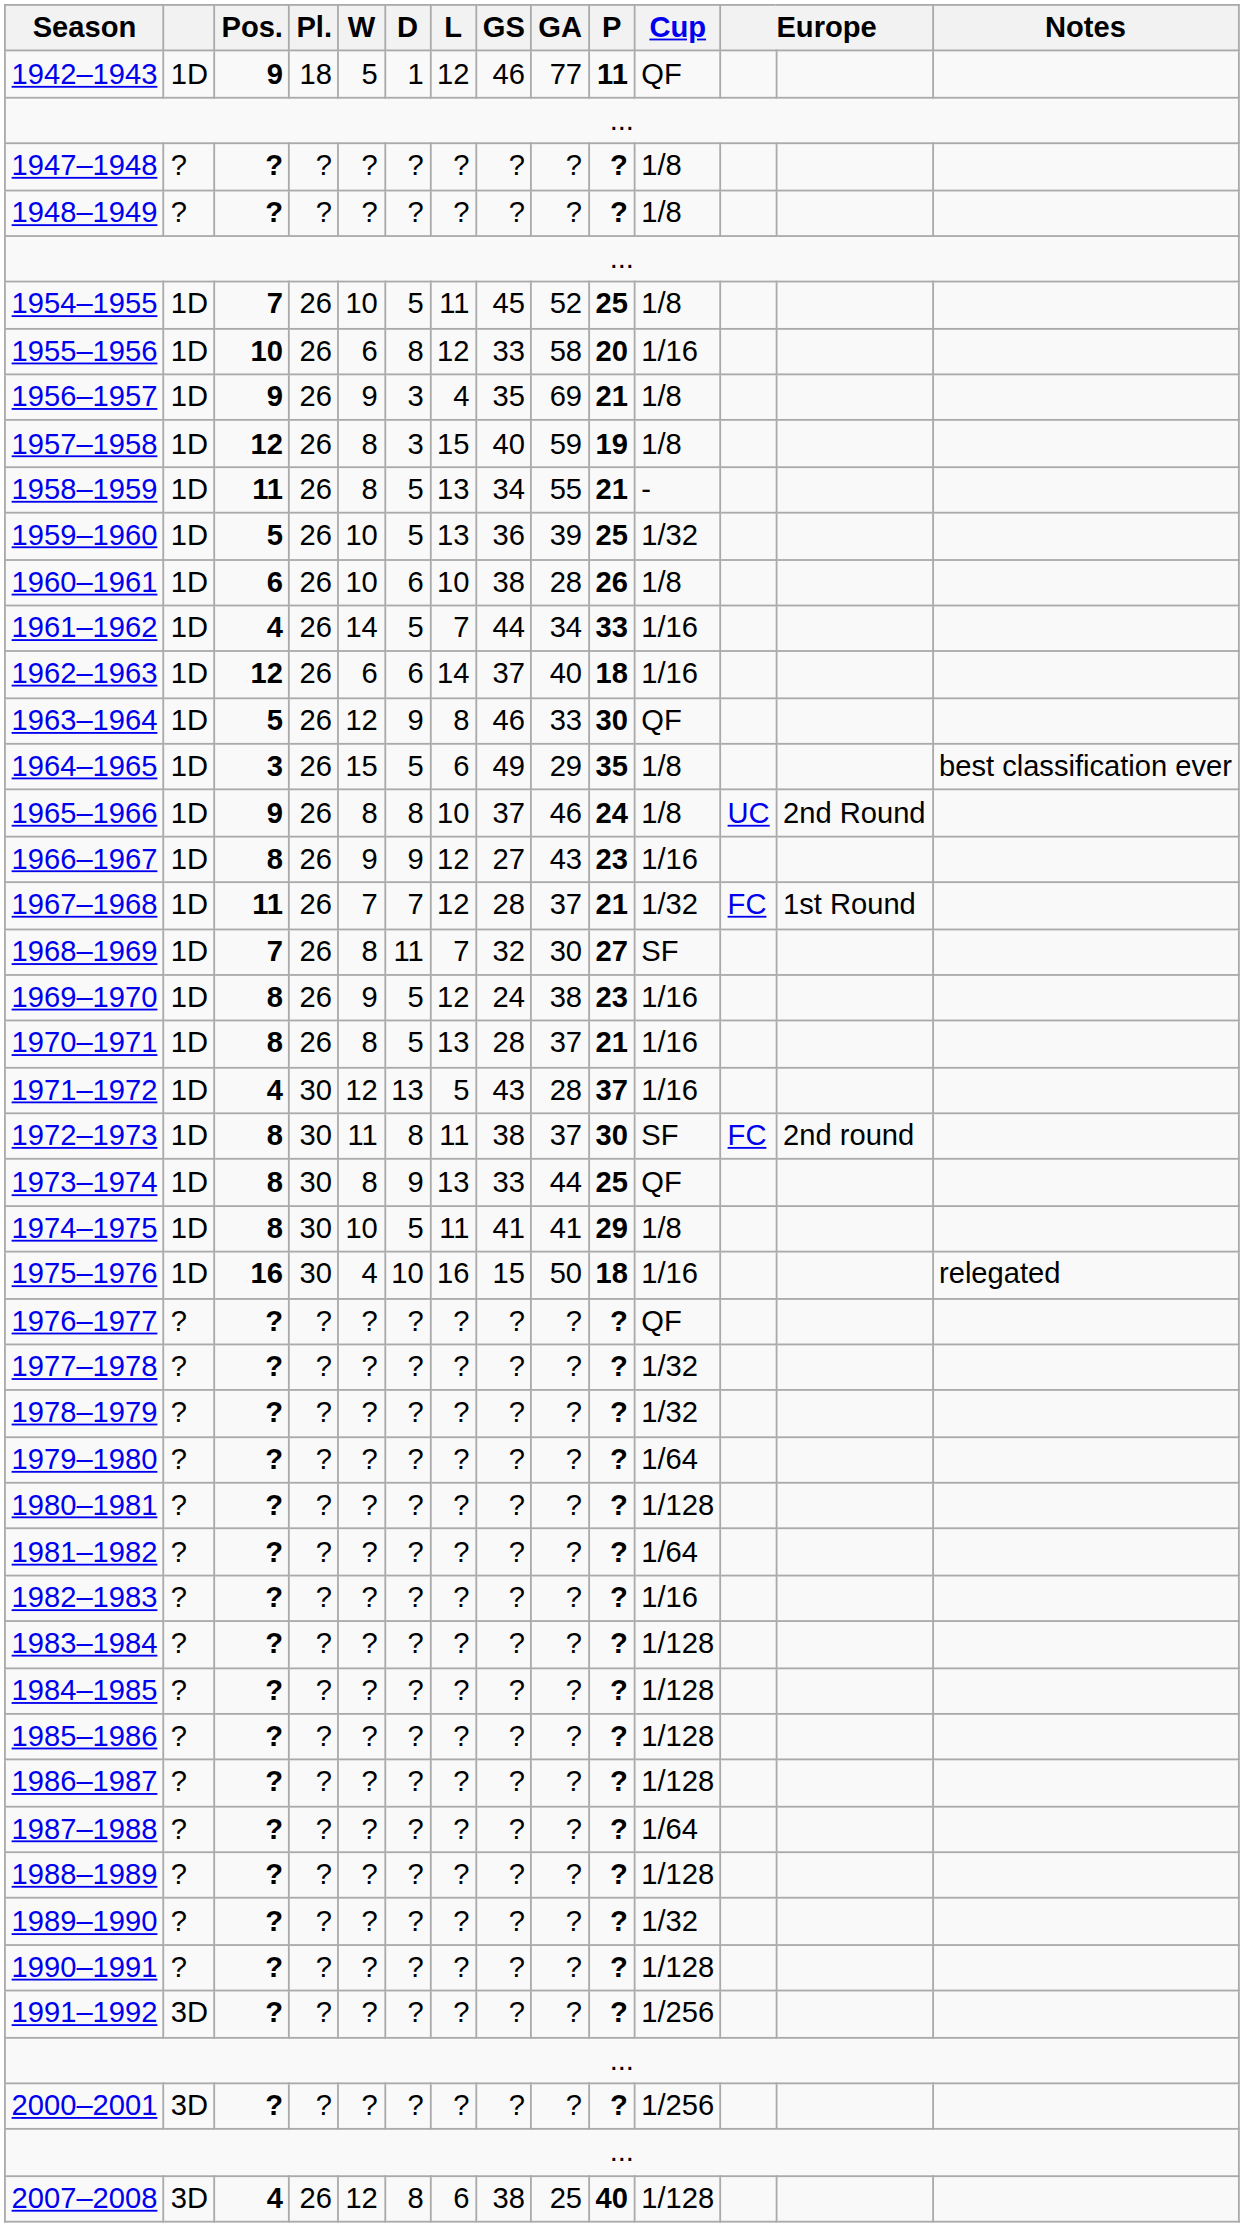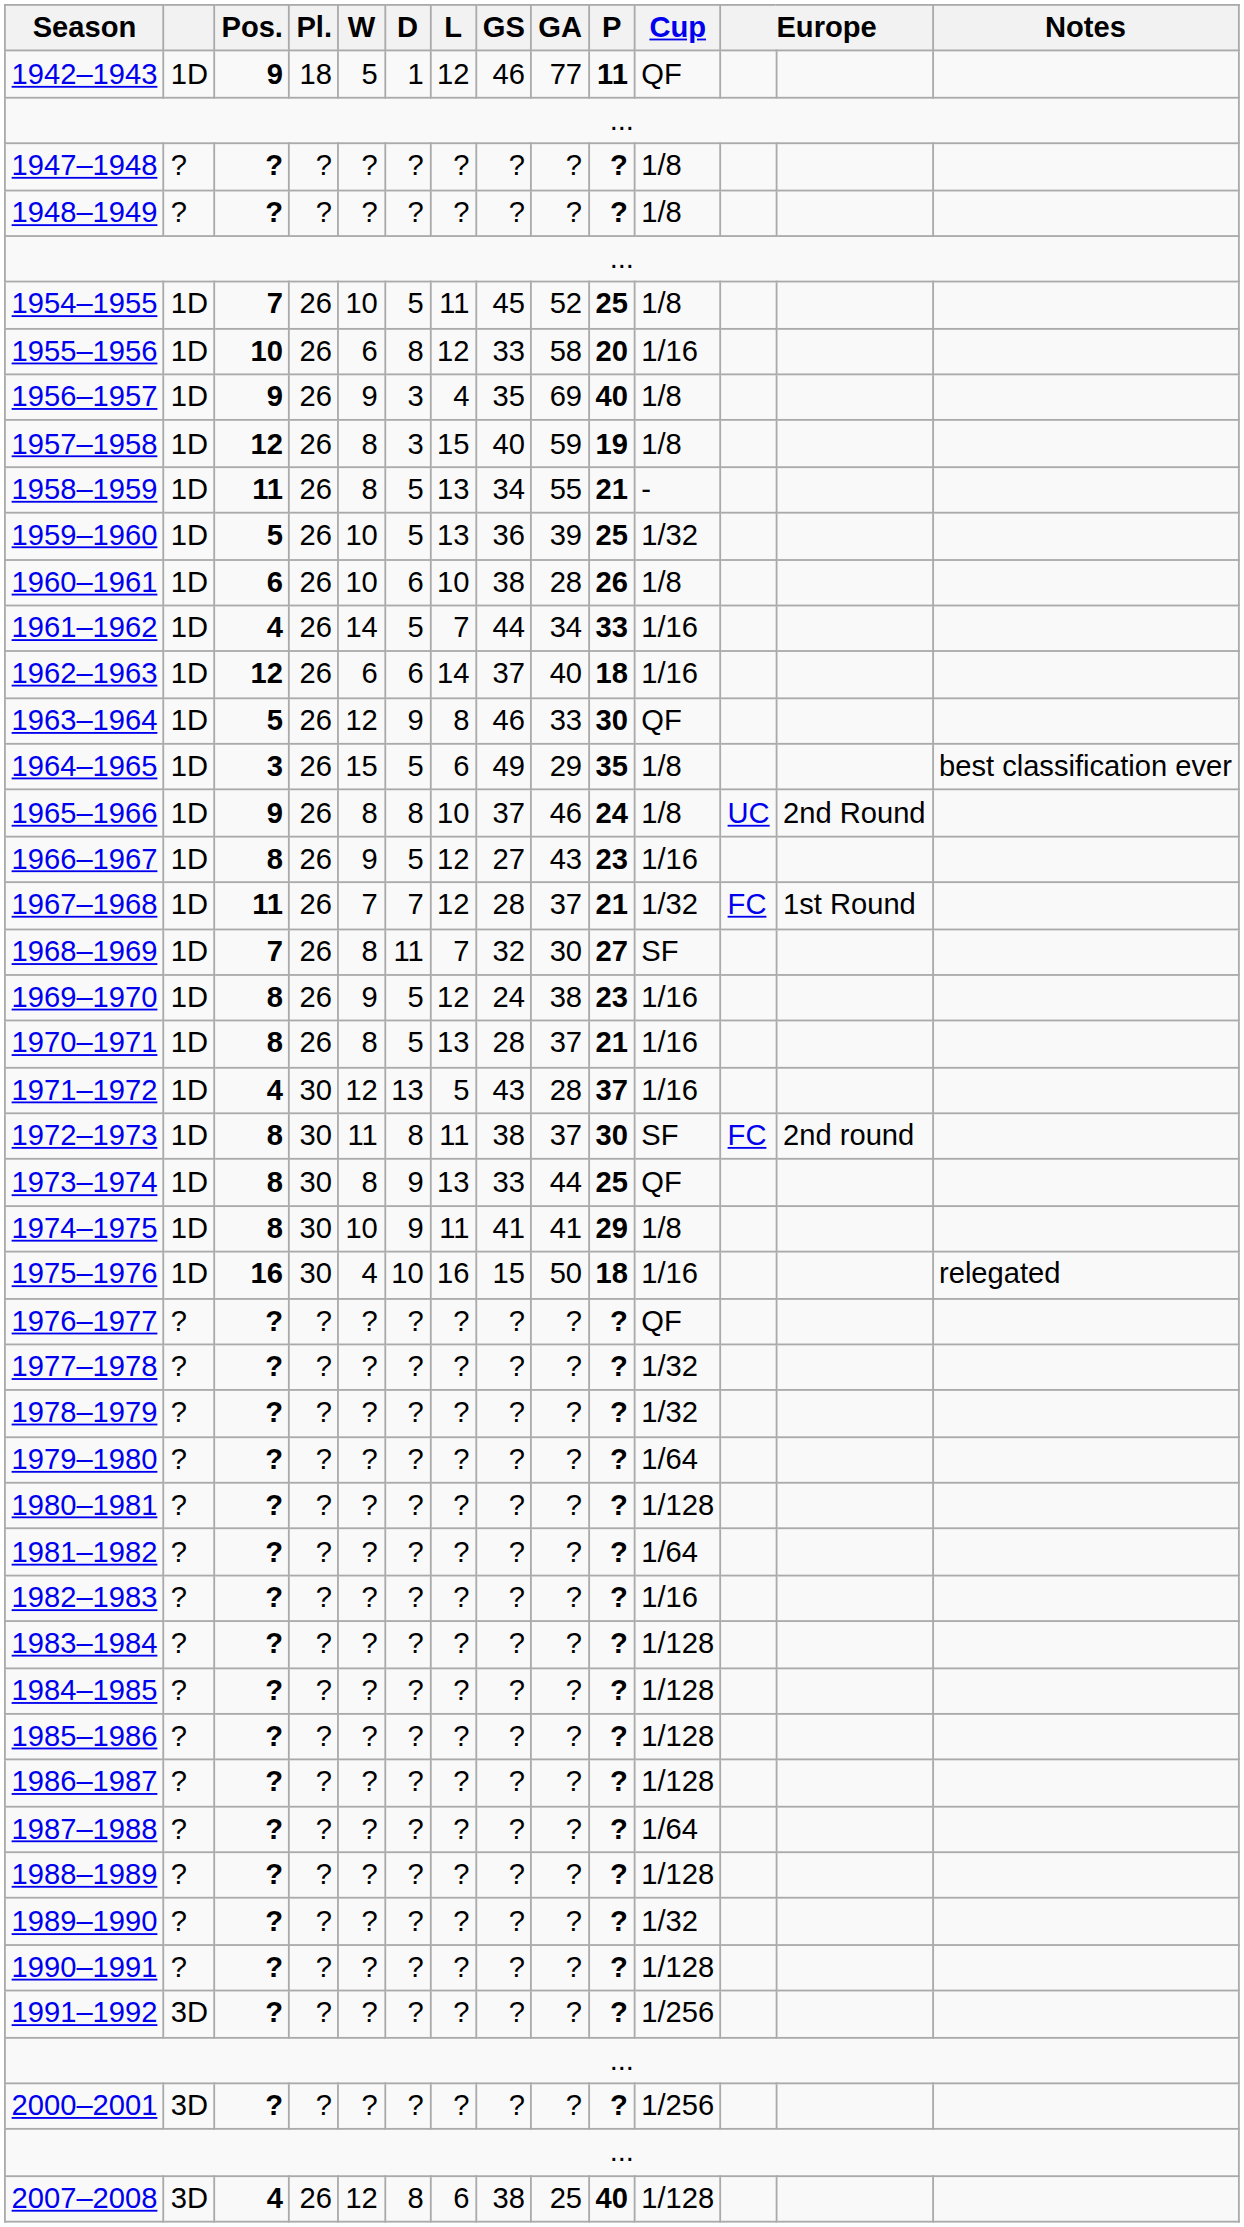1956–1957 | P: 21 -> 40
1966–1967 | D: 9 -> 5
1974–1975 | D: 5 -> 9
